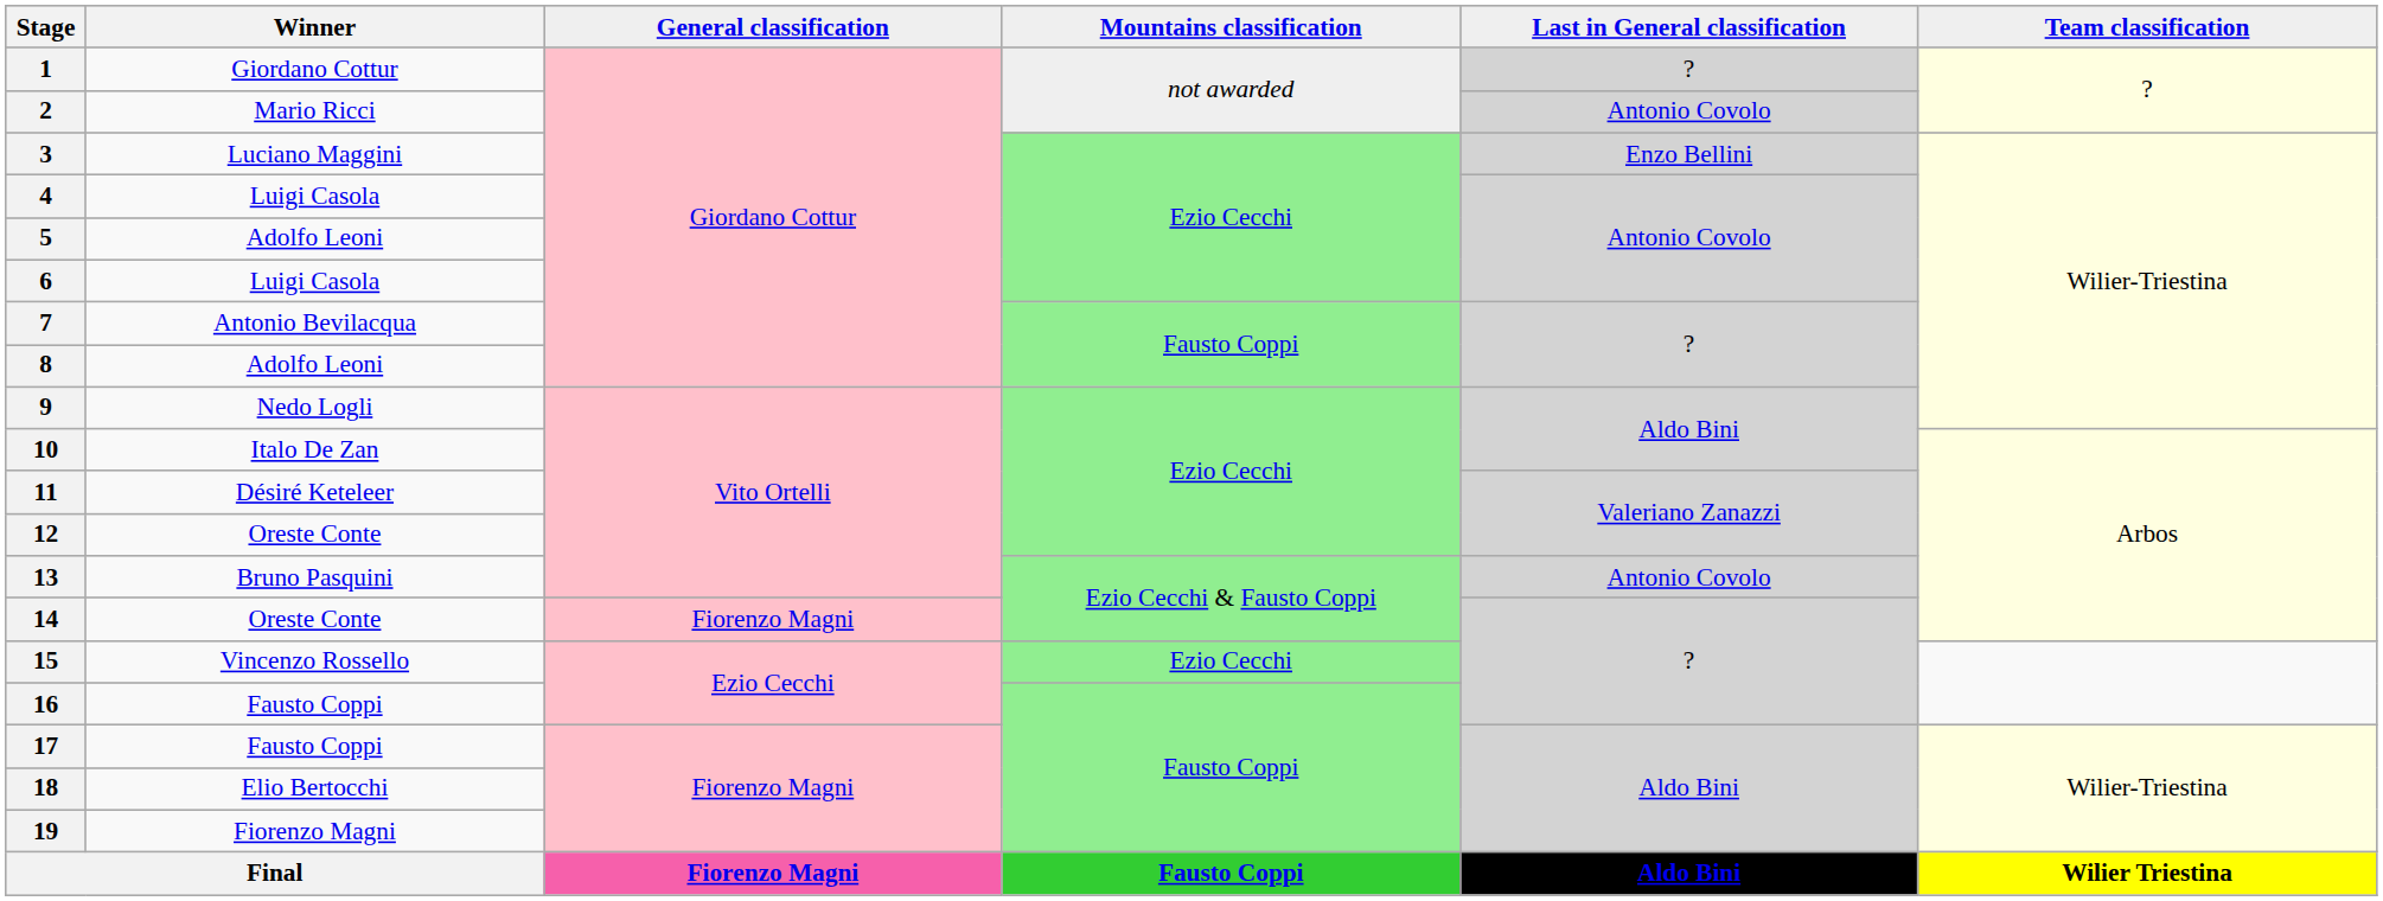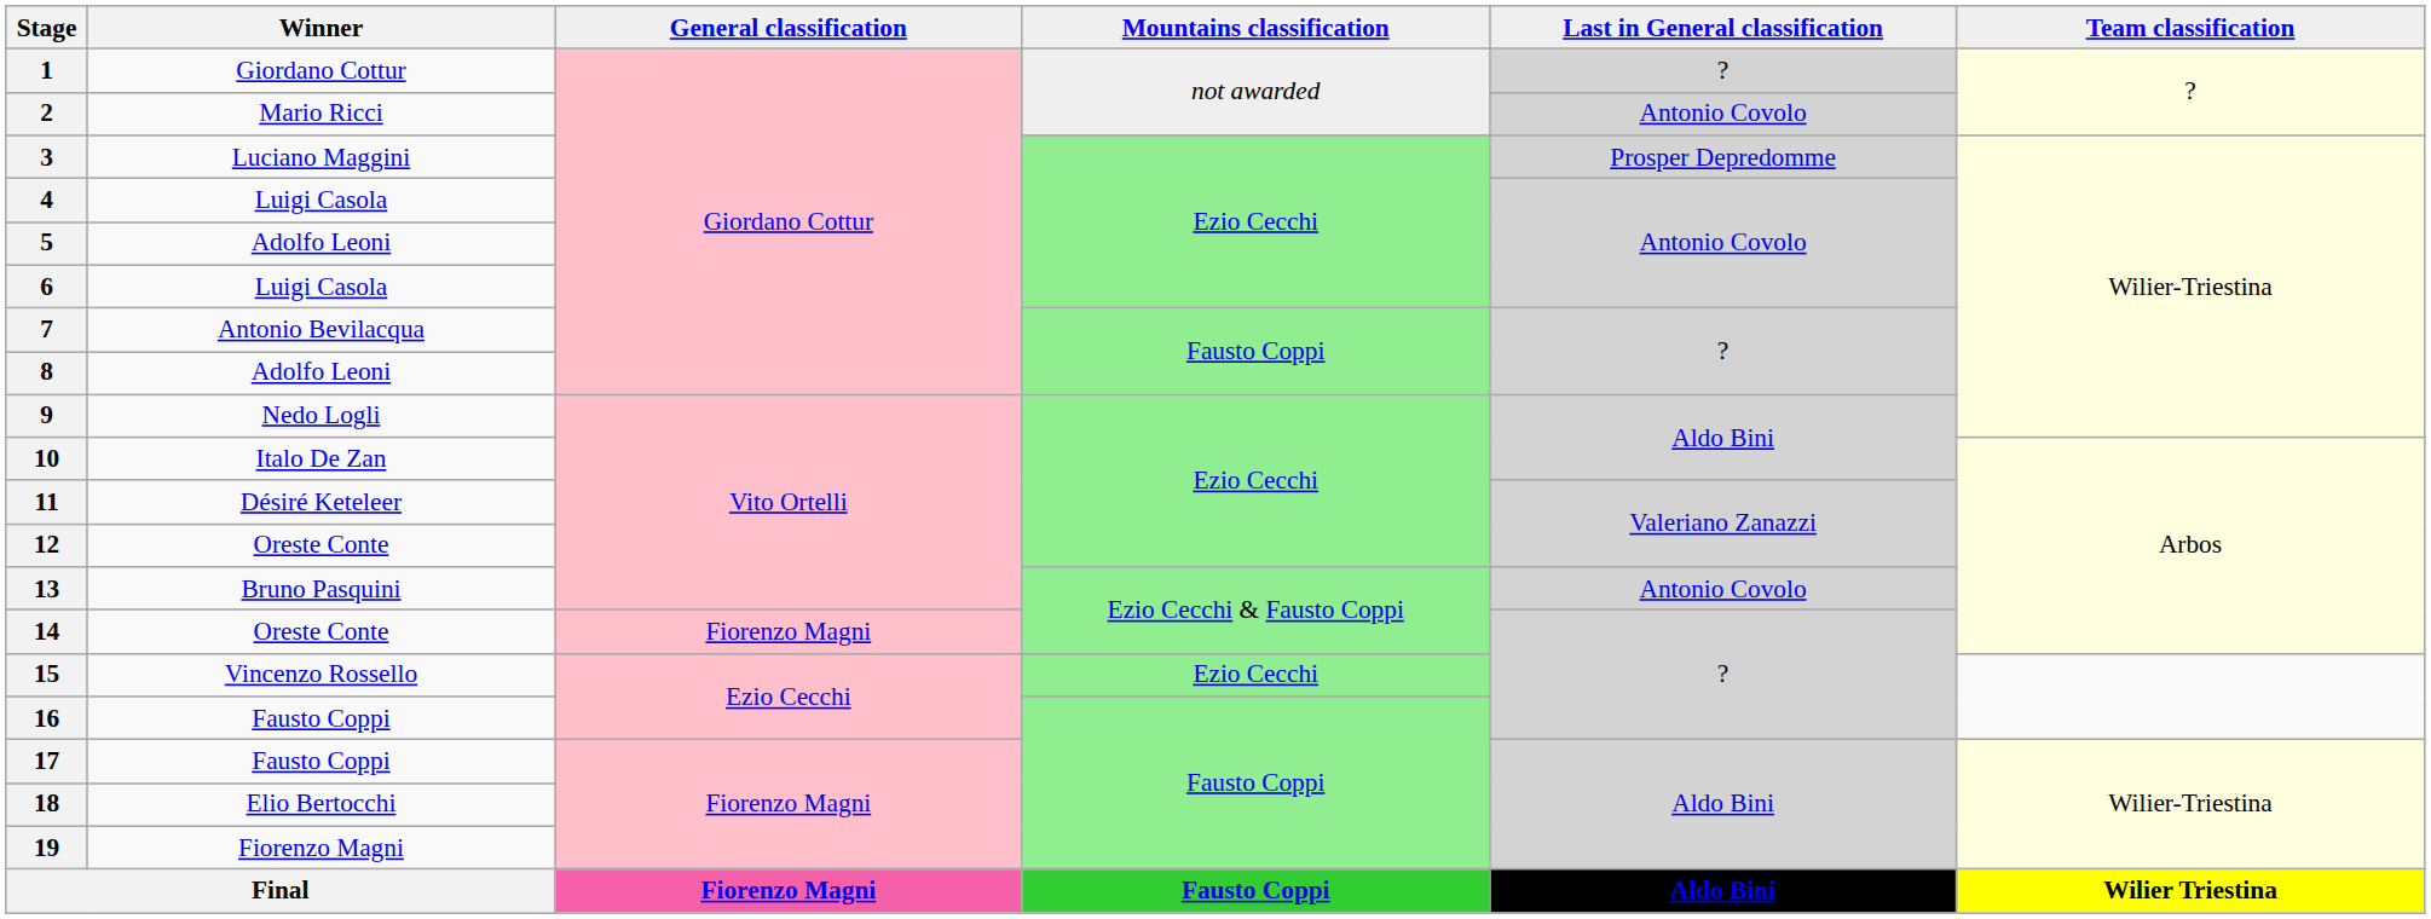3 | Last in General classification: Enzo Bellini -> Prosper Depredomme
